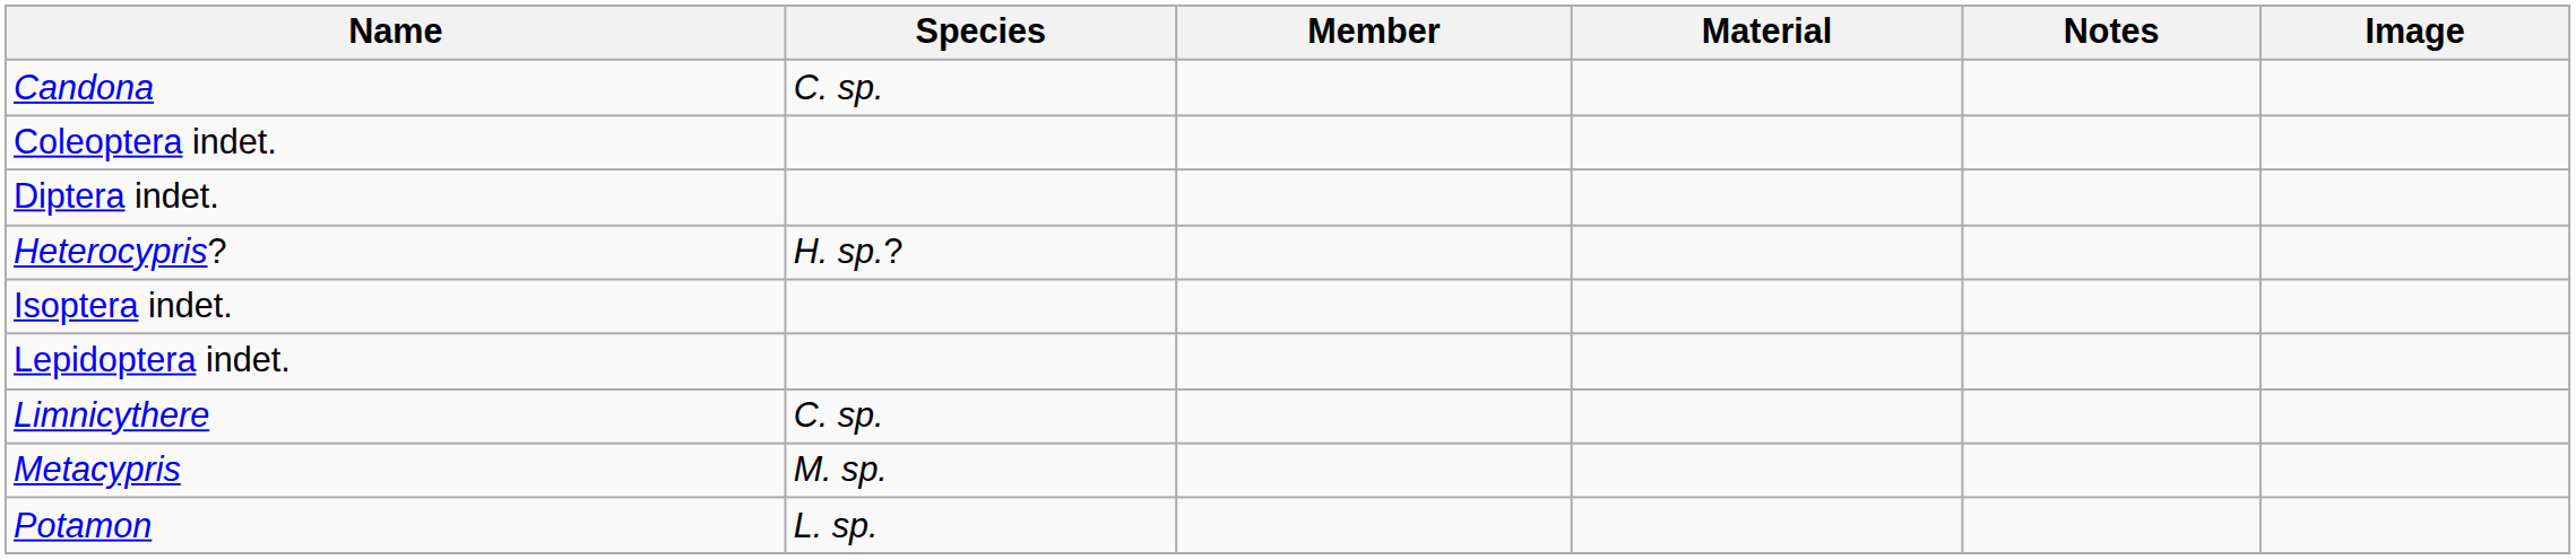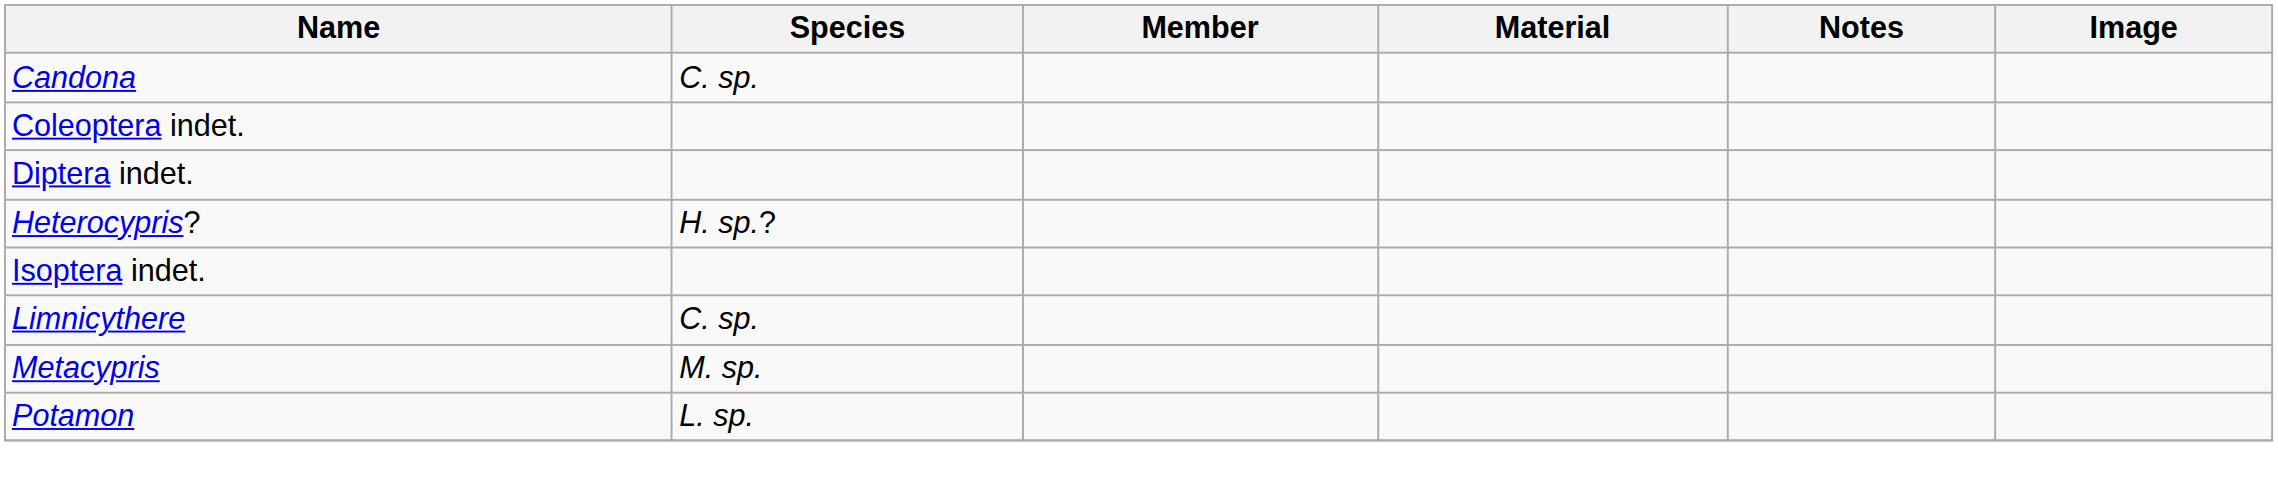- row: Lepidoptera indet.
